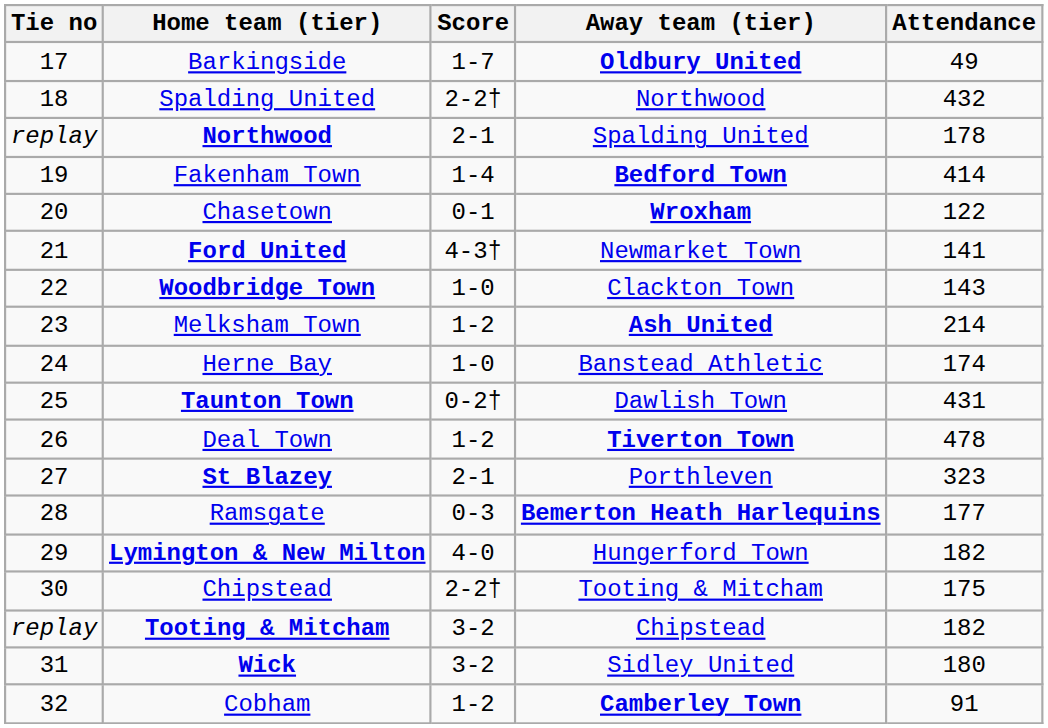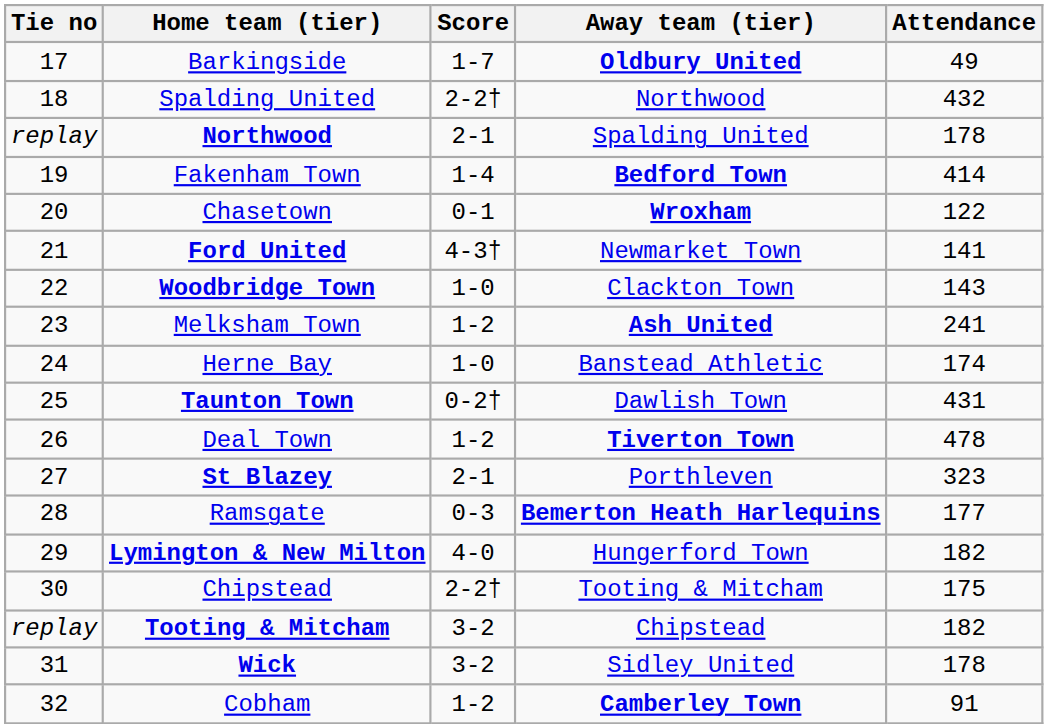Melksham Town | Attendance: 214 -> 241
Wick | Attendance: 180 -> 178
